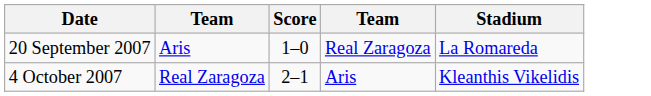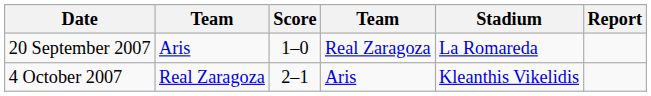+ column: Report
